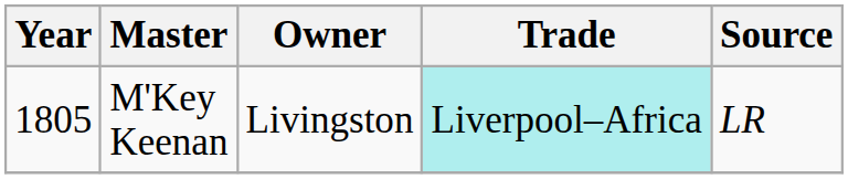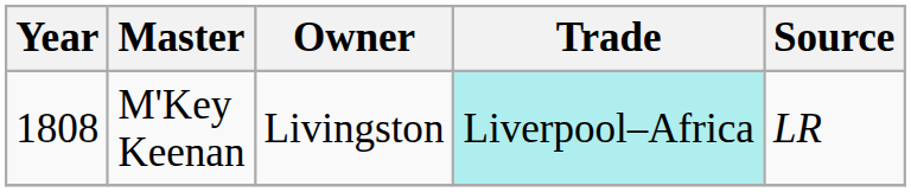M'Key Keenan | Year: 1805 -> 1808
